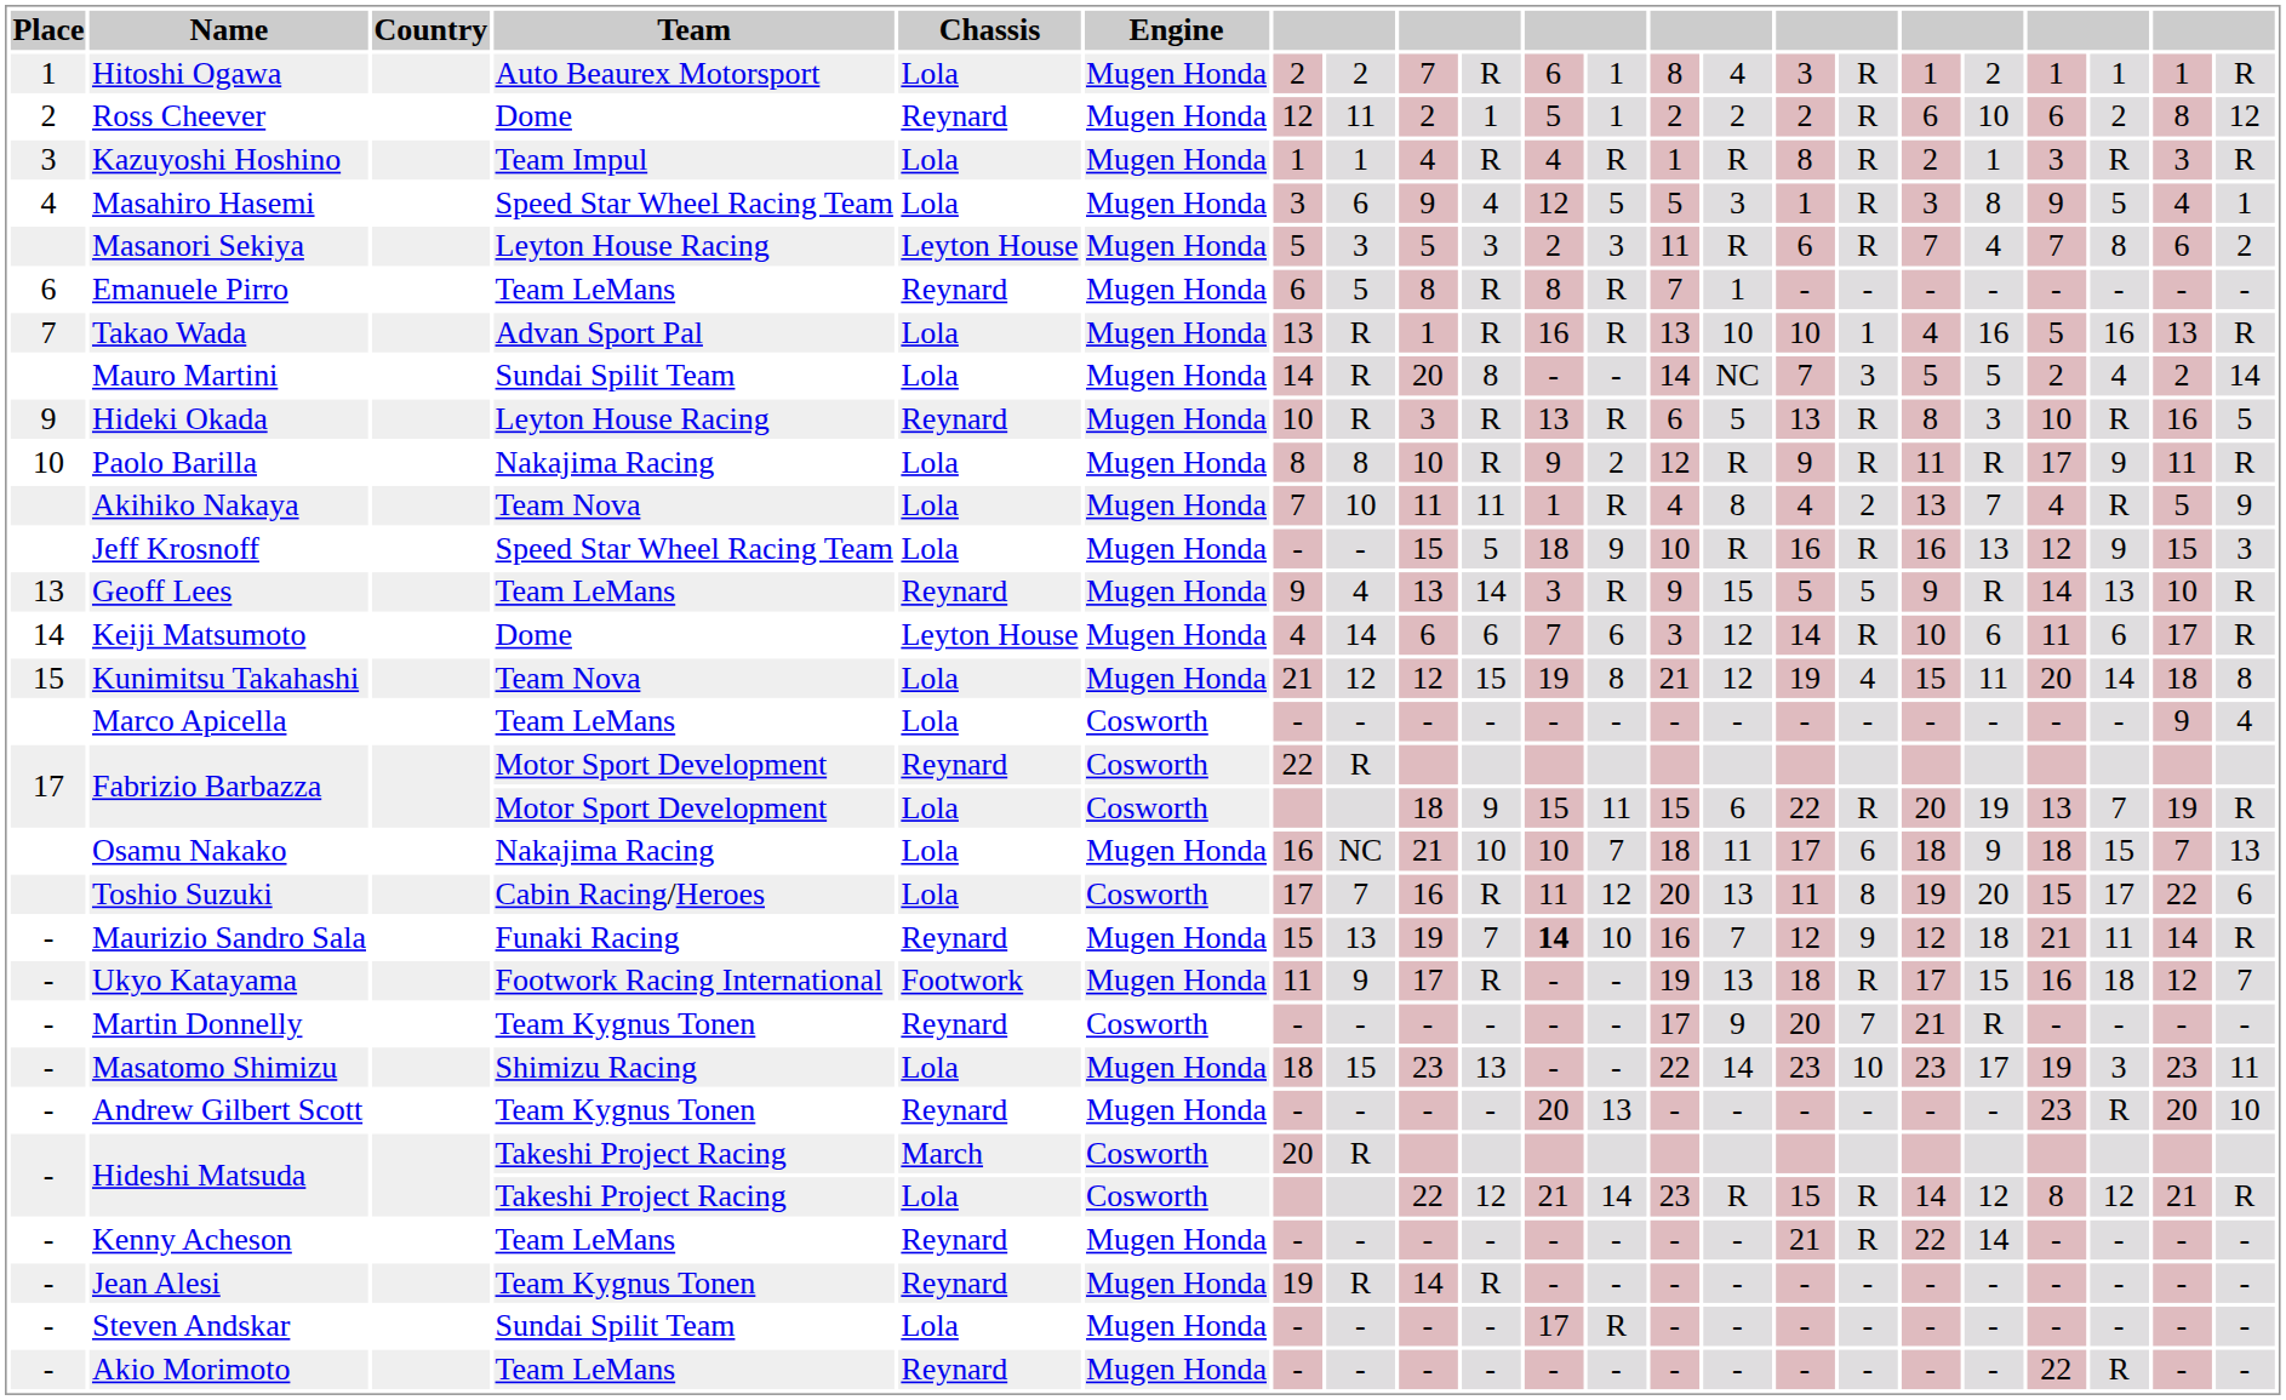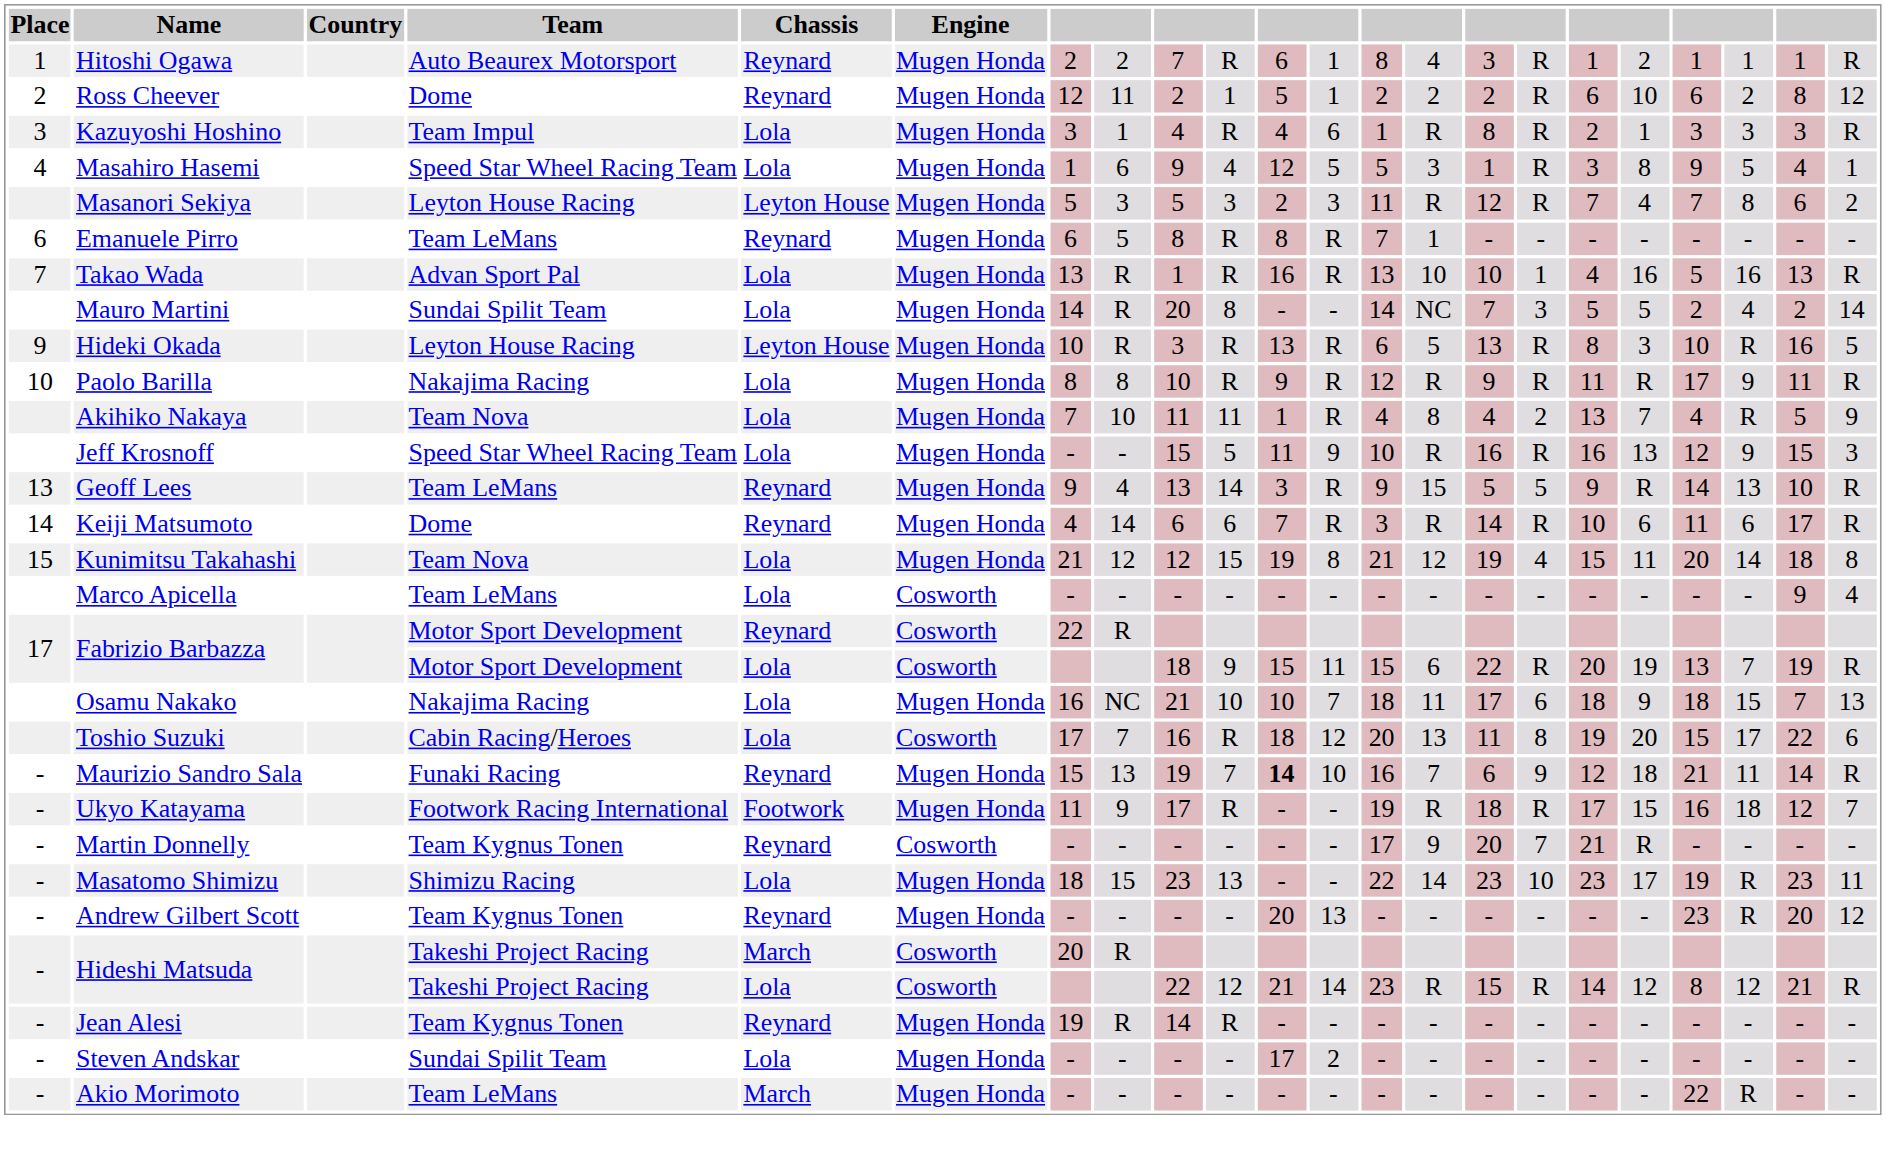Hitoshi Ogawa | Chassis: Lola -> Reynard
Kazuyoshi Hoshino | column 7: 1 -> 3
Kazuyoshi Hoshino | column 12: R -> 6
Kazuyoshi Hoshino | column 20: R -> 3
Masahiro Hasemi | column 7: 3 -> 1
Masanori Sekiya | column 15: 6 -> 12
Hideki Okada | Chassis: Reynard -> Leyton House
Paolo Barilla | column 12: 2 -> R
Jeff Krosnoff | column 11: 18 -> 11
Keiji Matsumoto | Chassis: Leyton House -> Reynard
Keiji Matsumoto | column 12: 6 -> R
Keiji Matsumoto | column 14: 12 -> R
Toshio Suzuki | column 11: 11 -> 18
Maurizio Sandro Sala | column 15: 12 -> 6
Ukyo Katayama | column 14: 13 -> R
Masatomo Shimizu | column 20: 3 -> R
Andrew Gilbert Scott | column 22: 10 -> 12
- row: - | Kenny Acheson | Team LeMans | Reynard | Mugen Honda | - | - | - | - | - | - | - | - | 21 | R | 22 | 14 | - | - | - | -
Steven Andskar | column 12: R -> 2
Akio Morimoto | Chassis: Reynard -> March
